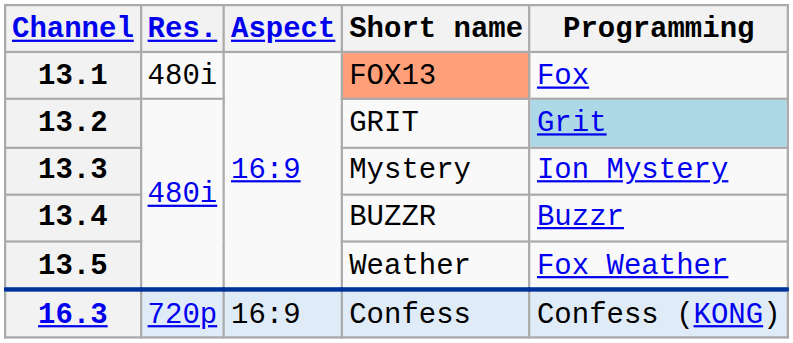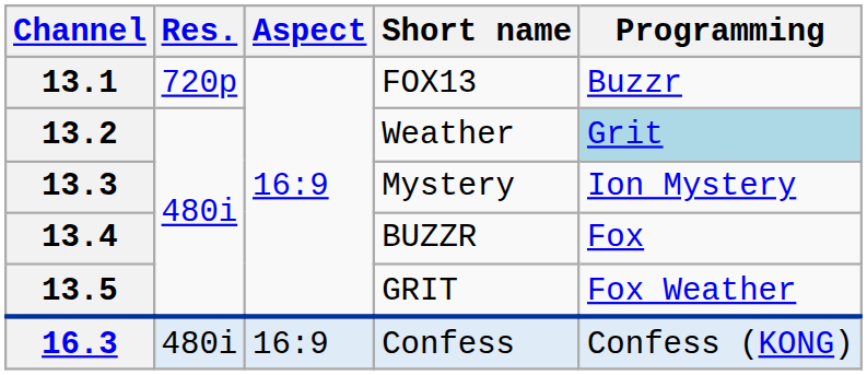13.1 | Res.: 480i -> 720p
13.1 | Short name: lightsalmon background -> no background
13.1 | Programming: Fox -> Buzzr
13.2 | Short name: GRIT -> Weather
13.4 | Programming: Buzzr -> Fox
13.5 | Short name: Weather -> GRIT
16.3 | Res.: 720p -> 480i
